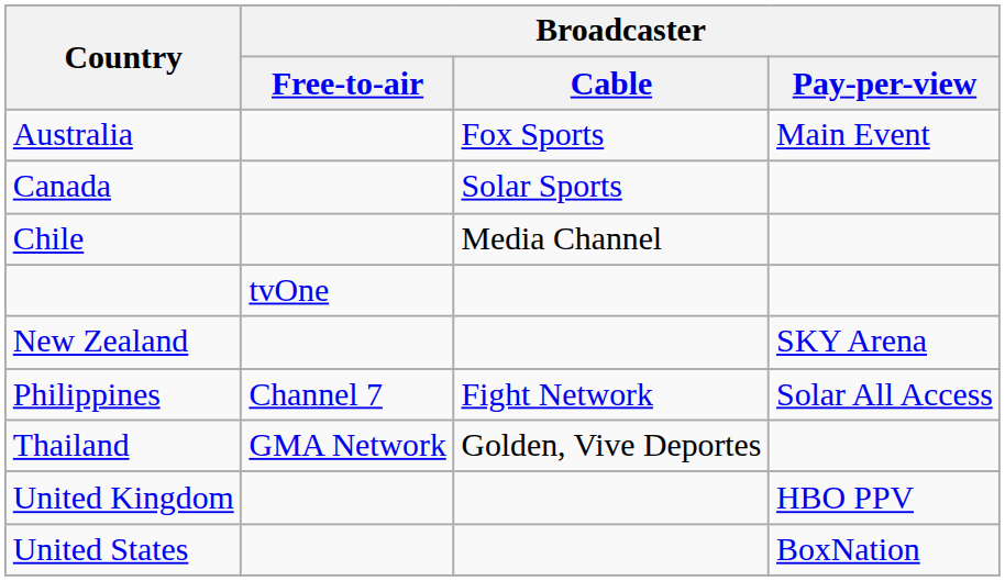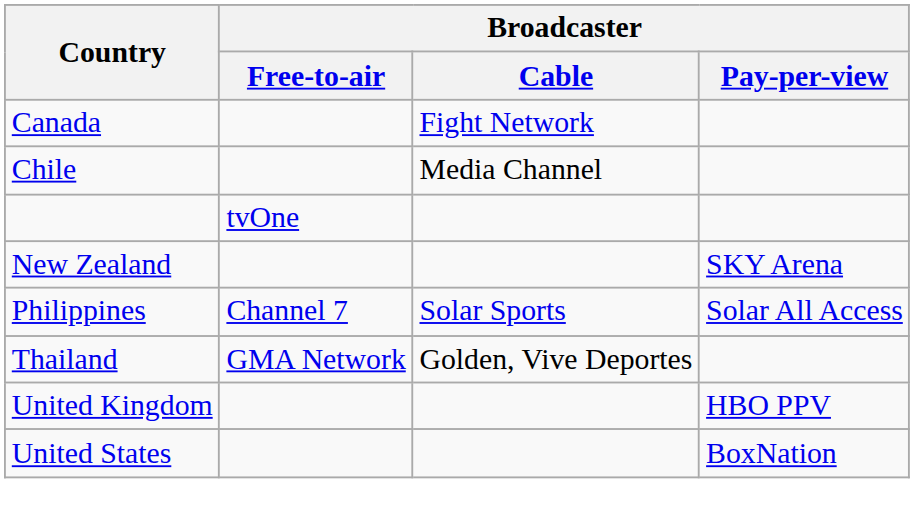- row: Australia | Fox Sports | Main Event
Canada | Broadcaster / Cable: Solar Sports -> Fight Network
Philippines | Broadcaster / Cable: Fight Network -> Solar Sports
